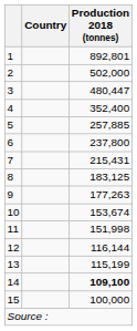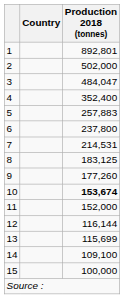3 | Production 2018 (tonnes): 480,447 -> 484,047
5 | Production 2018 (tonnes): 257,885 -> 257,883
7 | Production 2018 (tonnes): 215,431 -> 214,531
9 | Production 2018 (tonnes): 177,263 -> 177,260
10 | Production 2018 (tonnes): normal -> bold
11 | Production 2018 (tonnes): 151,998 -> 152,000
13 | Production 2018 (tonnes): 115,199 -> 115,699
14 | Production 2018 (tonnes): bold -> normal
